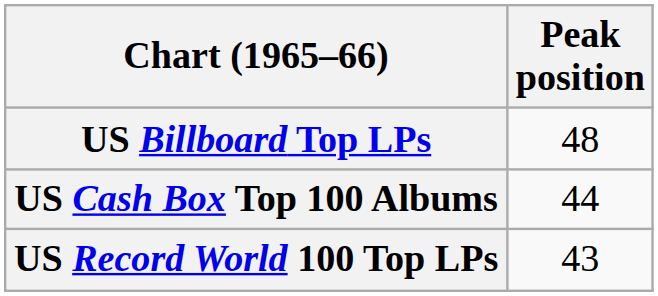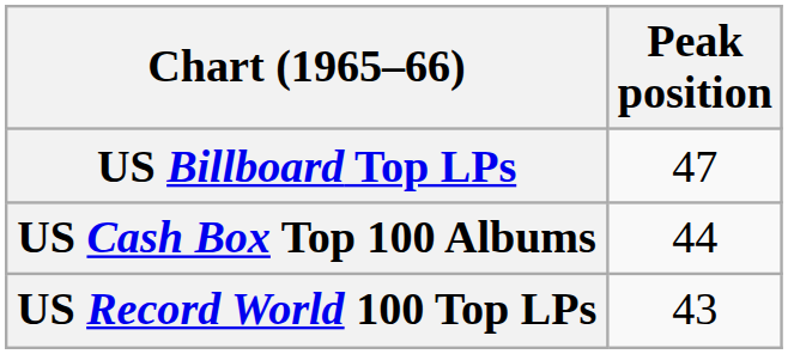US Billboard Top LPs | Peak position: 48 -> 47
